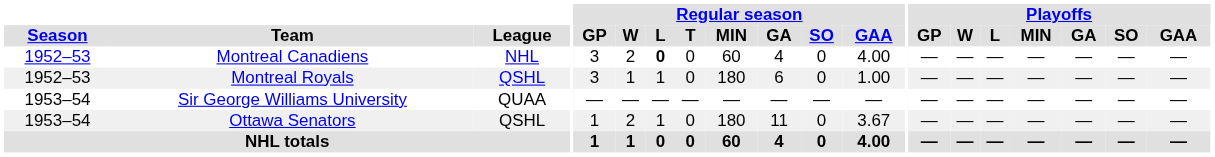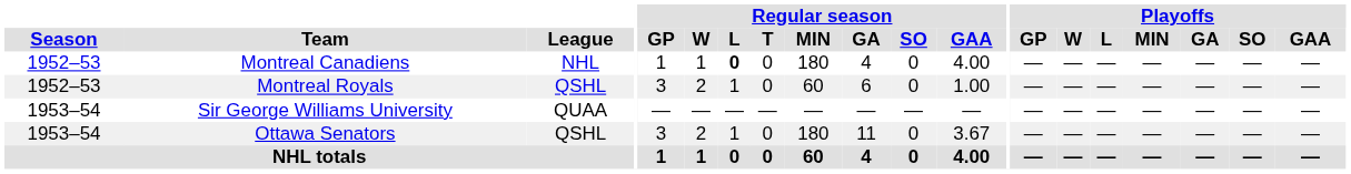Montreal Canadiens | Regular season / GP: 3 -> 1
Montreal Canadiens | Regular season / W: 2 -> 1
Montreal Canadiens | Regular season / MIN: 60 -> 180
Montreal Royals | Regular season / W: 1 -> 2
Montreal Royals | Regular season / MIN: 180 -> 60
Ottawa Senators | Regular season / GP: 1 -> 3
